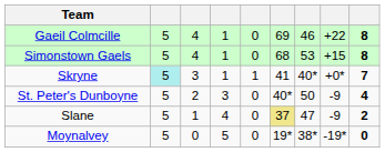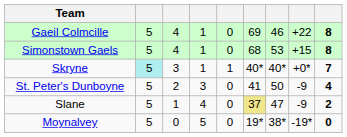Skryne | column 6: 41 -> 40*
St. Peter's Dunboyne | column 6: 40* -> 41
